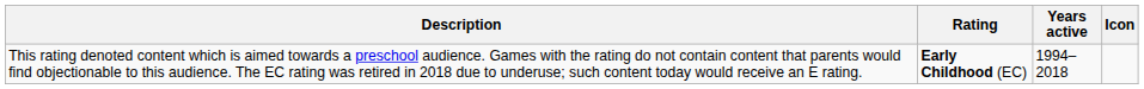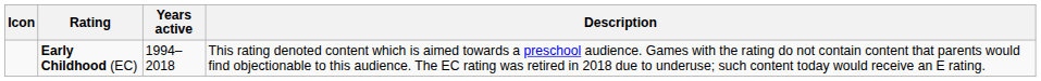columns swapped: Icon <-> Description
